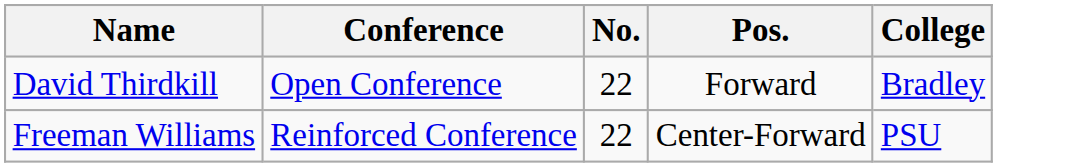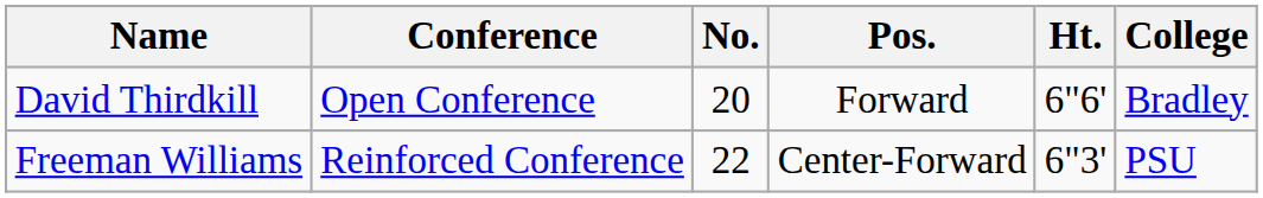+ column: Ht. | 6"6' | 6"3'
David Thirdkill | No.: 22 -> 20
